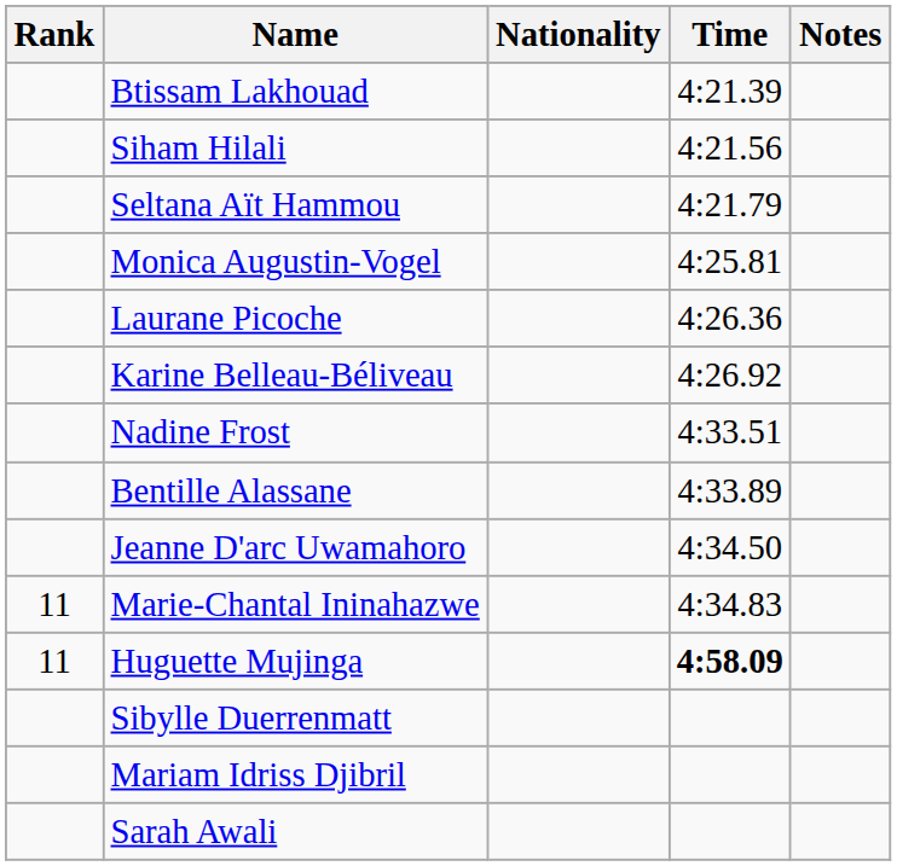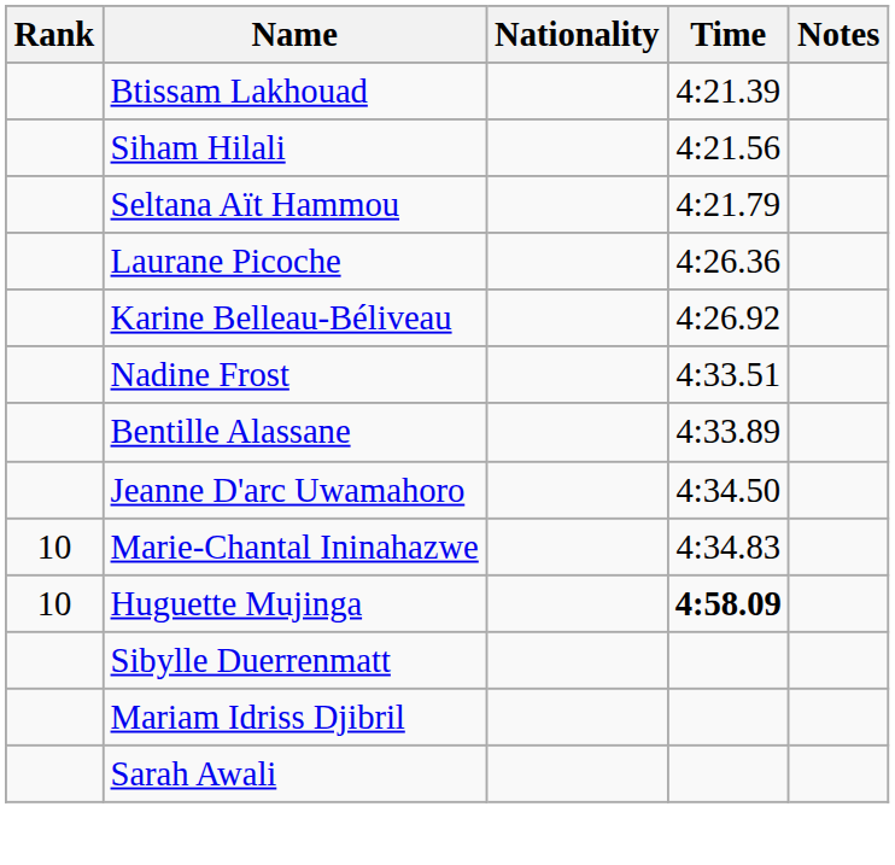- row: Monica Augustin-Vogel | 4:25.81
Marie-Chantal Ininahazwe | Rank: 11 -> 10
Huguette Mujinga | Rank: 11 -> 10
